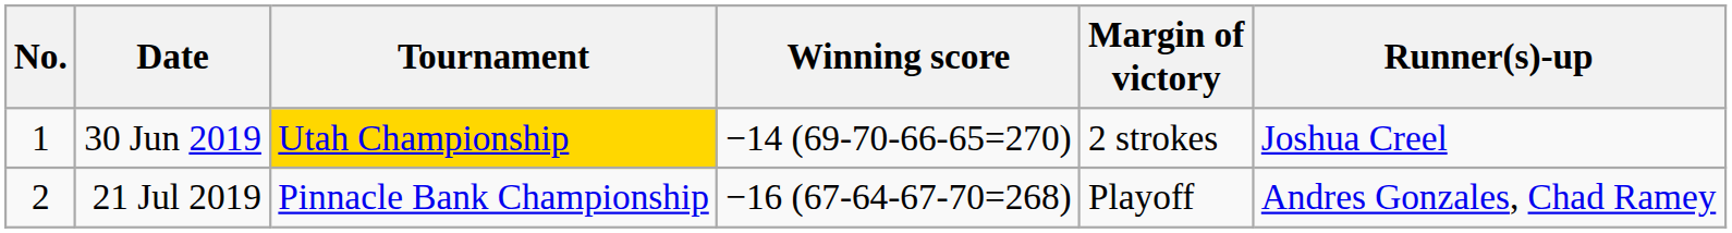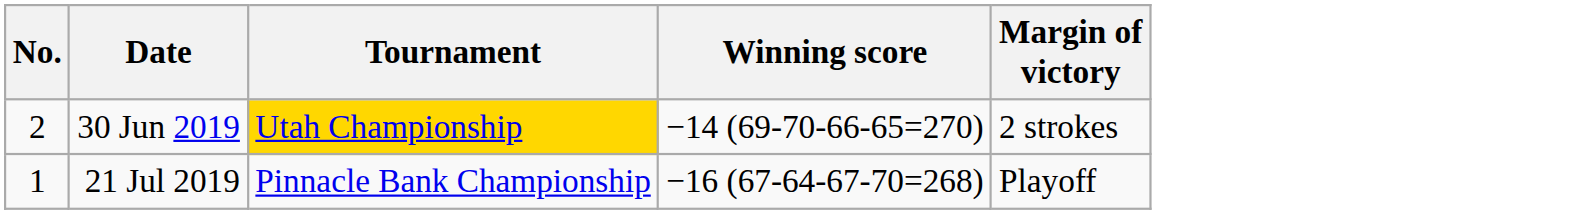- column: Runner(s)-up | Joshua Creel | Andres Gonzales, Chad Ramey
30 Jun 2019 | No.: 1 -> 2
21 Jul 2019 | No.: 2 -> 1
